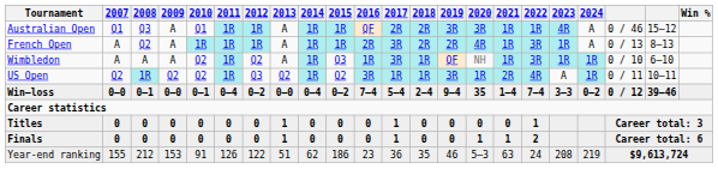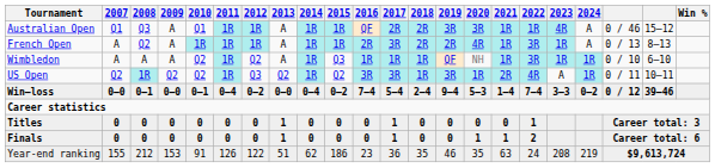Wimbledon | 2017: 3R -> 1R
US Open | 2017: 1R -> 3R
Win–loss | 2020: 35 -> 5–3
Year-end ranking | 2020: 5–3 -> 35
